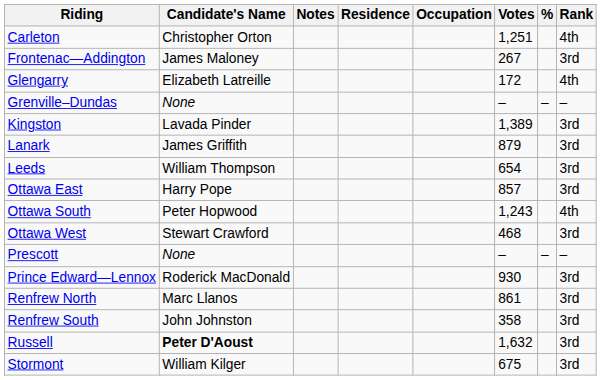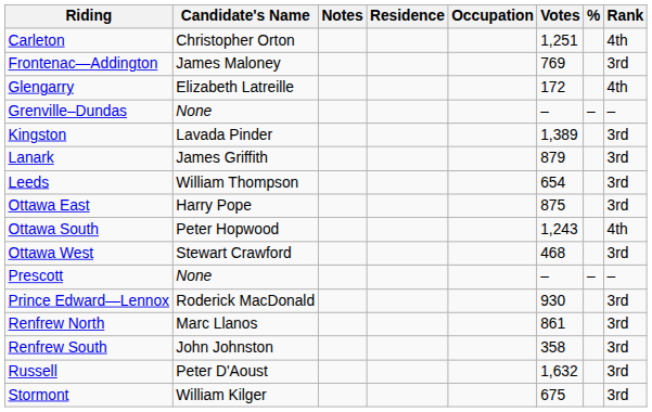Frontenac—Addington | Votes: 267 -> 769
Ottawa East | Votes: 857 -> 875
Russell | Candidate's Name: bold -> normal
